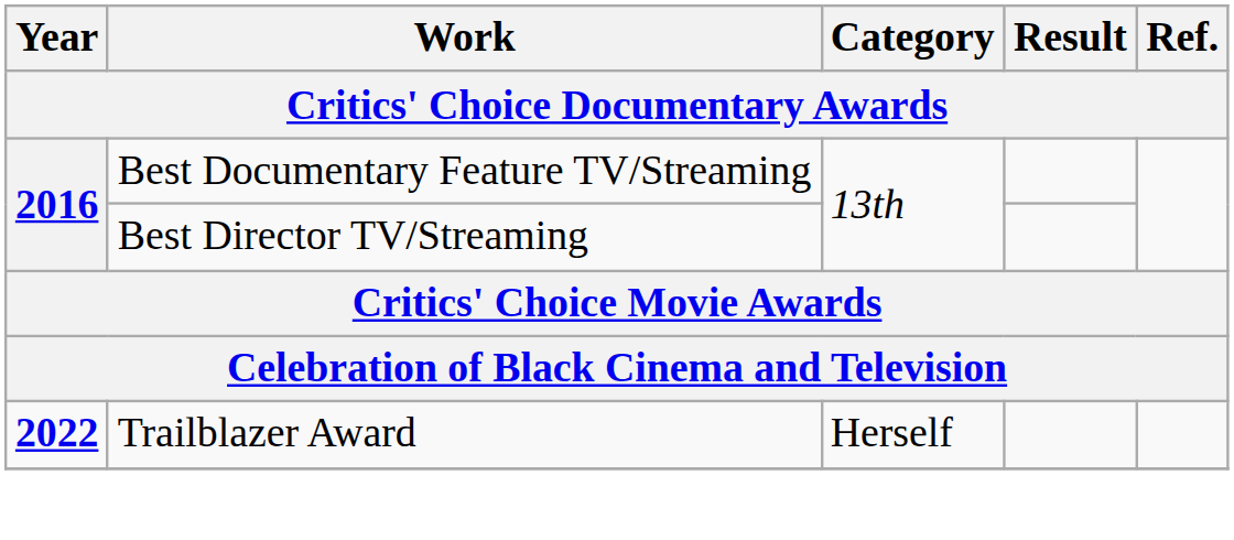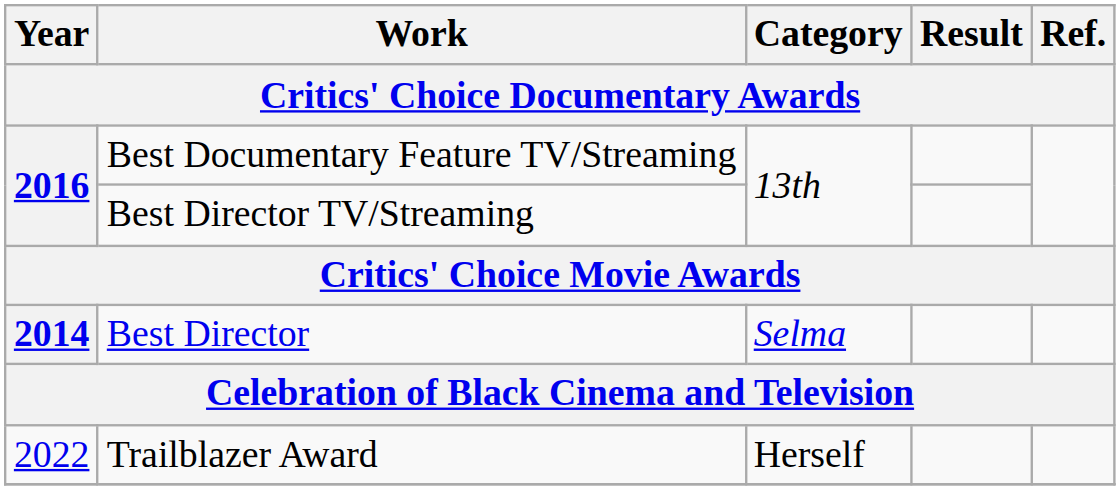+ row: 2014 | Best Director | Selma
Trailblazer Award | Year: bold -> normal
